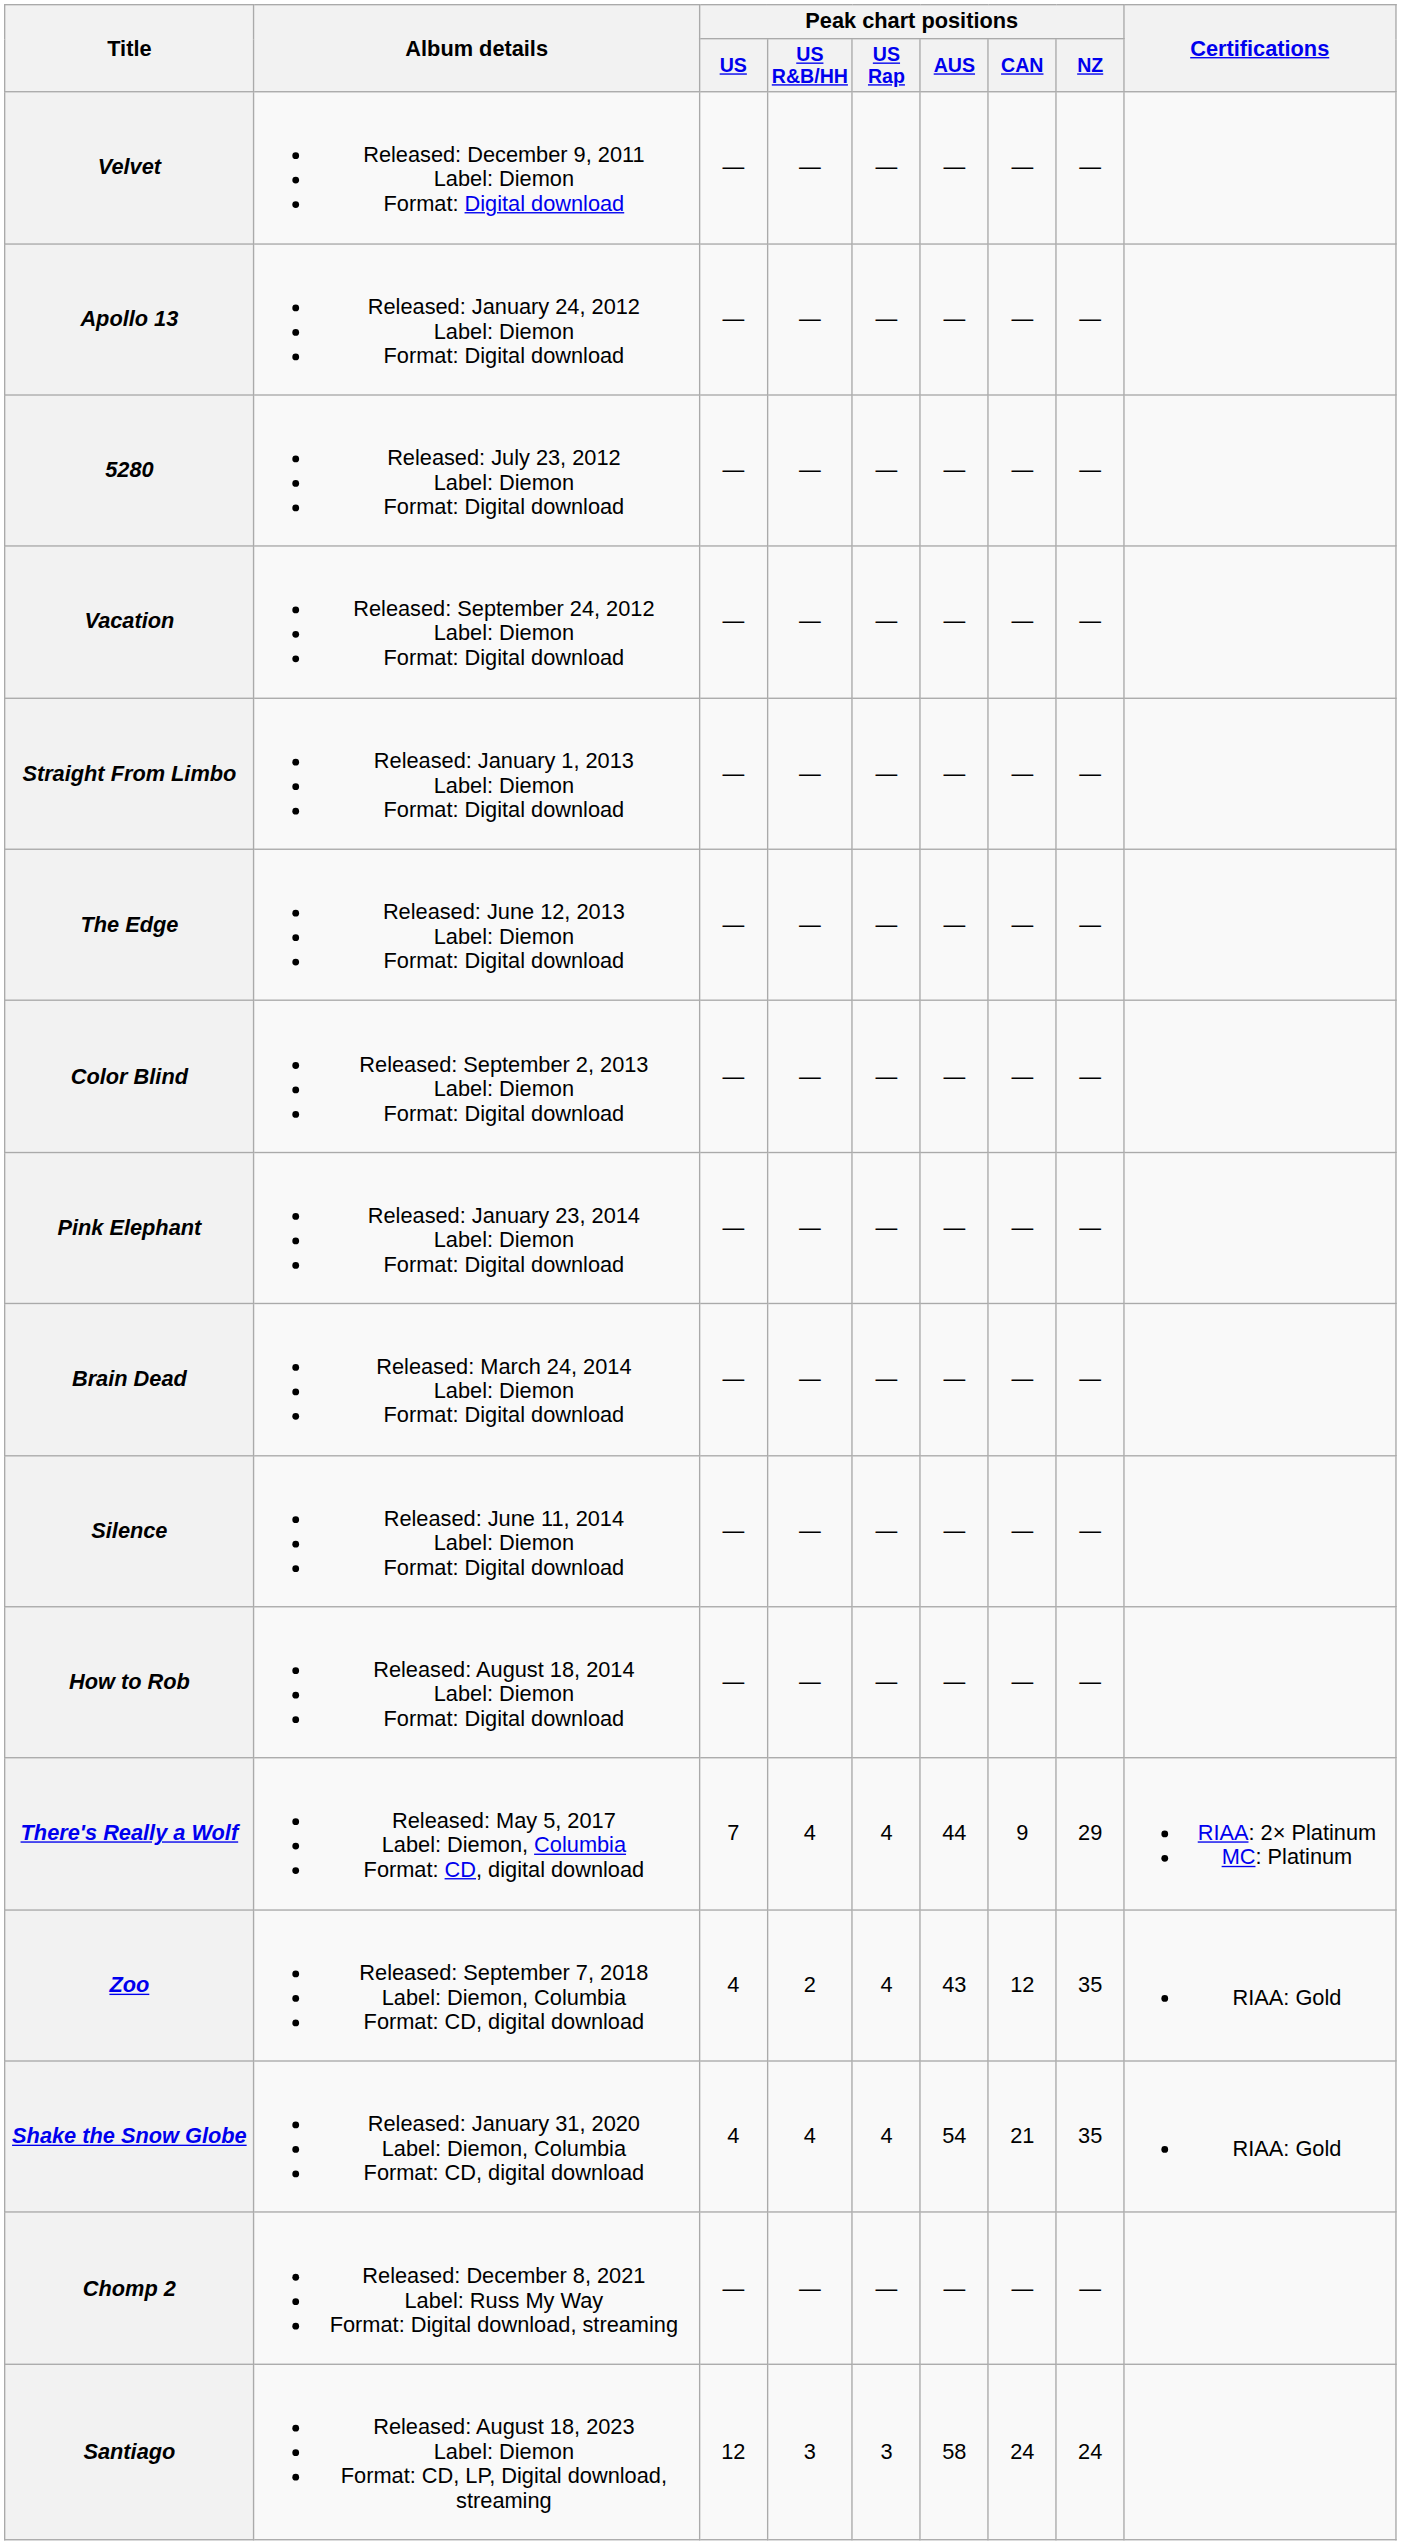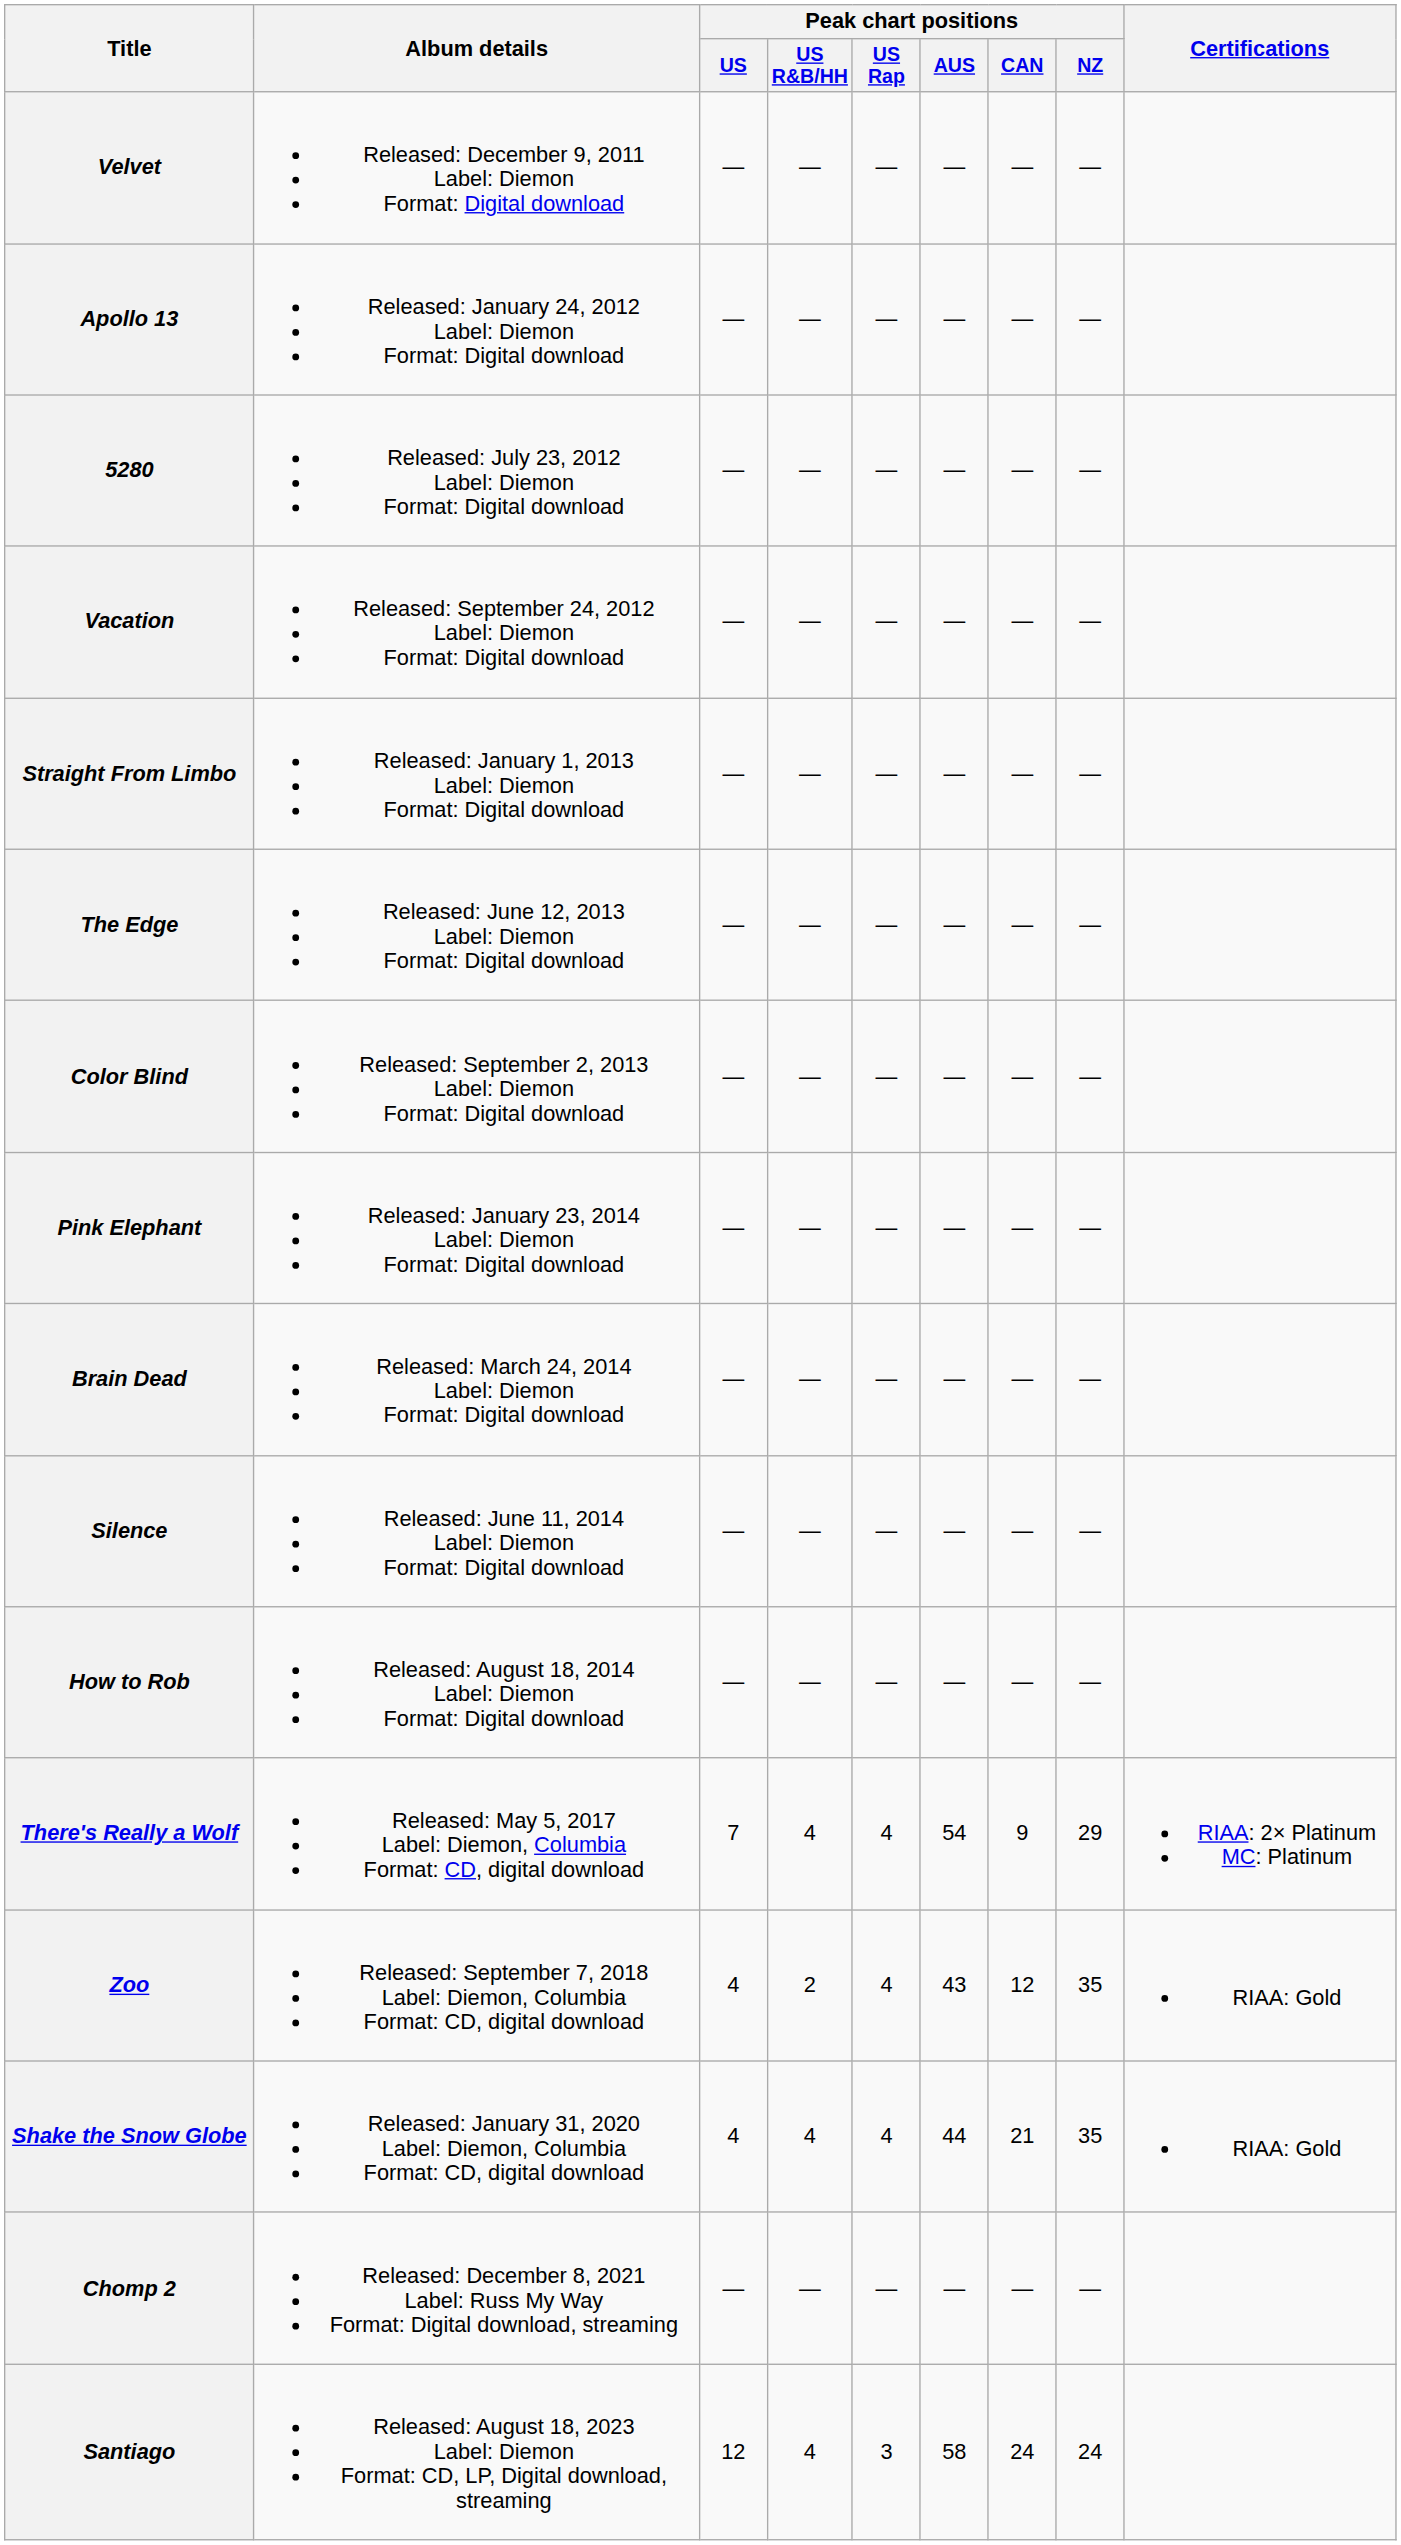There's Really a Wolf | Peak chart positions / AUS: 44 -> 54
Shake the Snow Globe | Peak chart positions / AUS: 54 -> 44
Santiago | Peak chart positions / US R&B/HH: 3 -> 4
